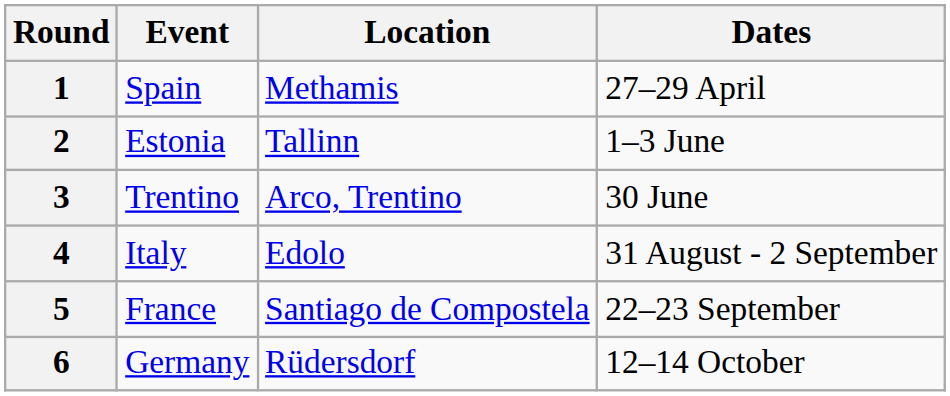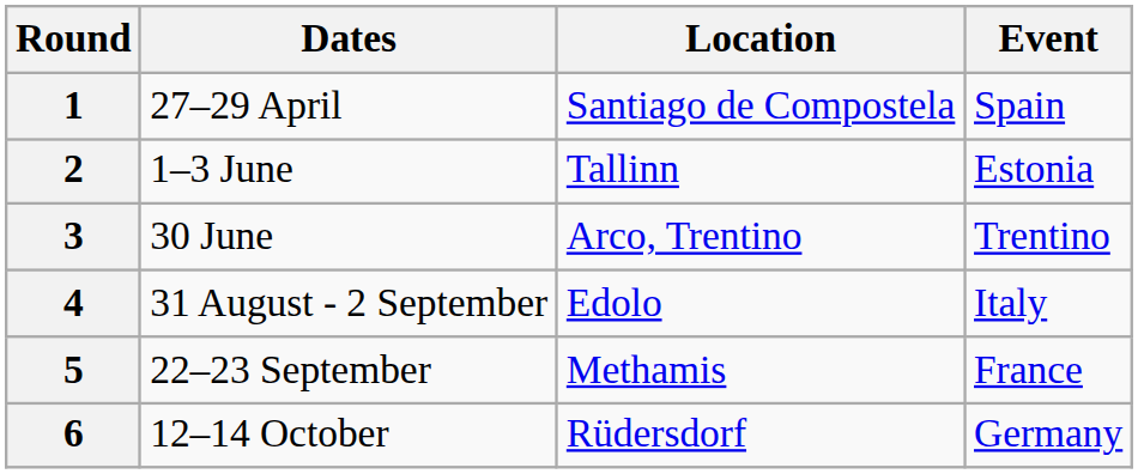columns swapped: Event <-> Dates
1 | Location: Methamis -> Santiago de Compostela
5 | Location: Santiago de Compostela -> Methamis
